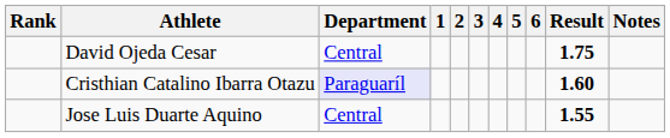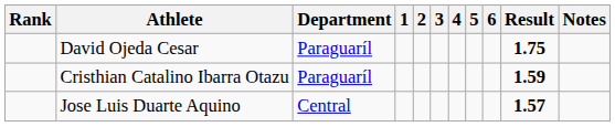David Ojeda Cesar | Department: Central -> Paraguaríl
Cristhian Catalino Ibarra Otazu | Department: lavender background -> no background
Cristhian Catalino Ibarra Otazu | Result: 1.60 -> 1.59
Jose Luis Duarte Aquino | Result: 1.55 -> 1.57
